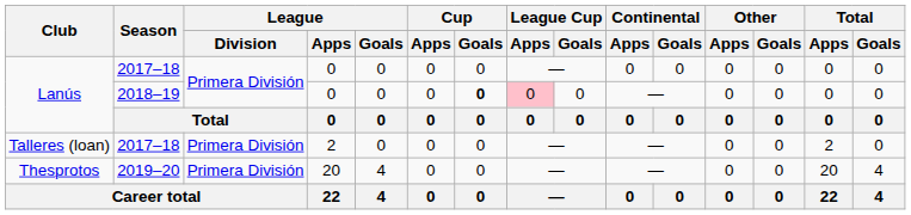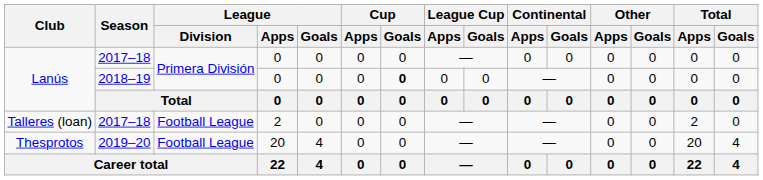Lanús / 2018–19 | League Cup / Apps: pink background -> no background
Talleres (loan) | League / Division: Primera División -> Football League
Thesprotos | League / Division: Primera División -> Football League
